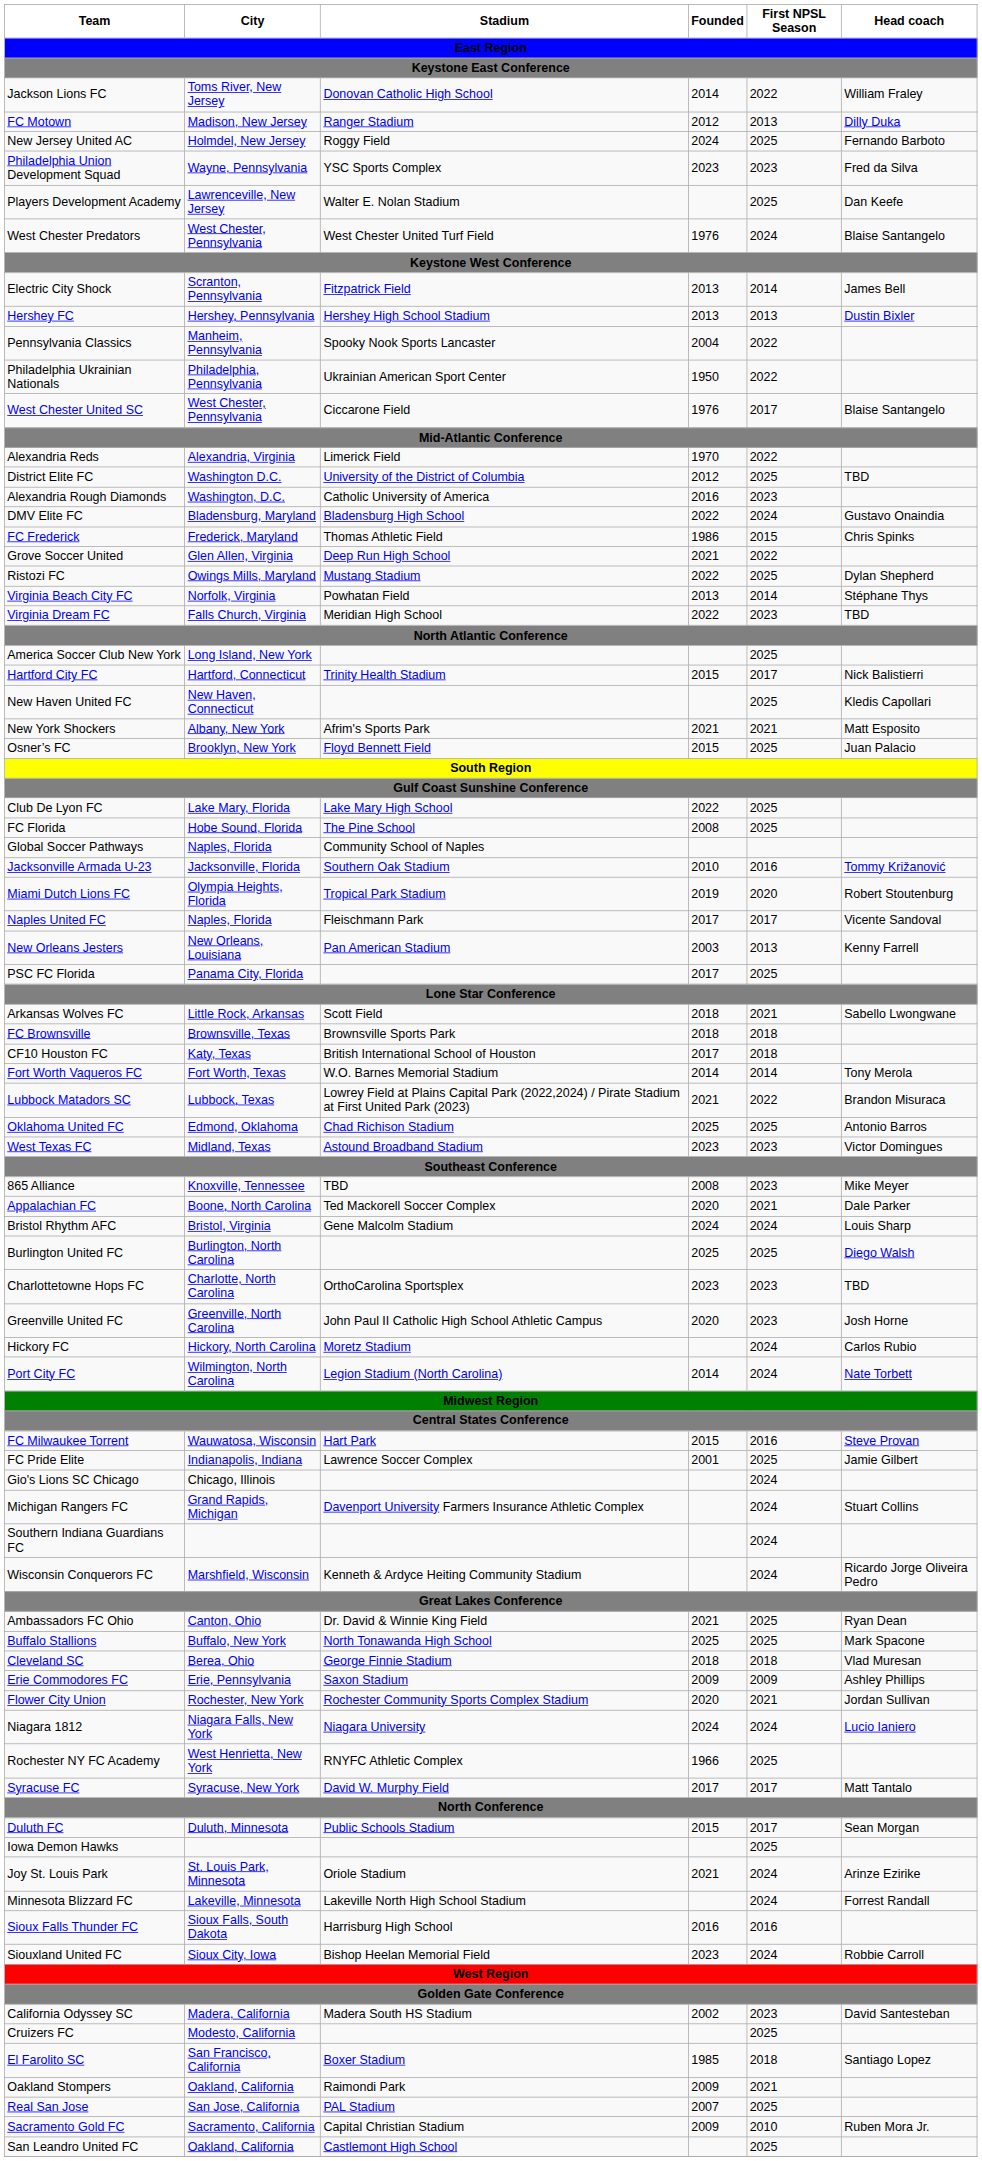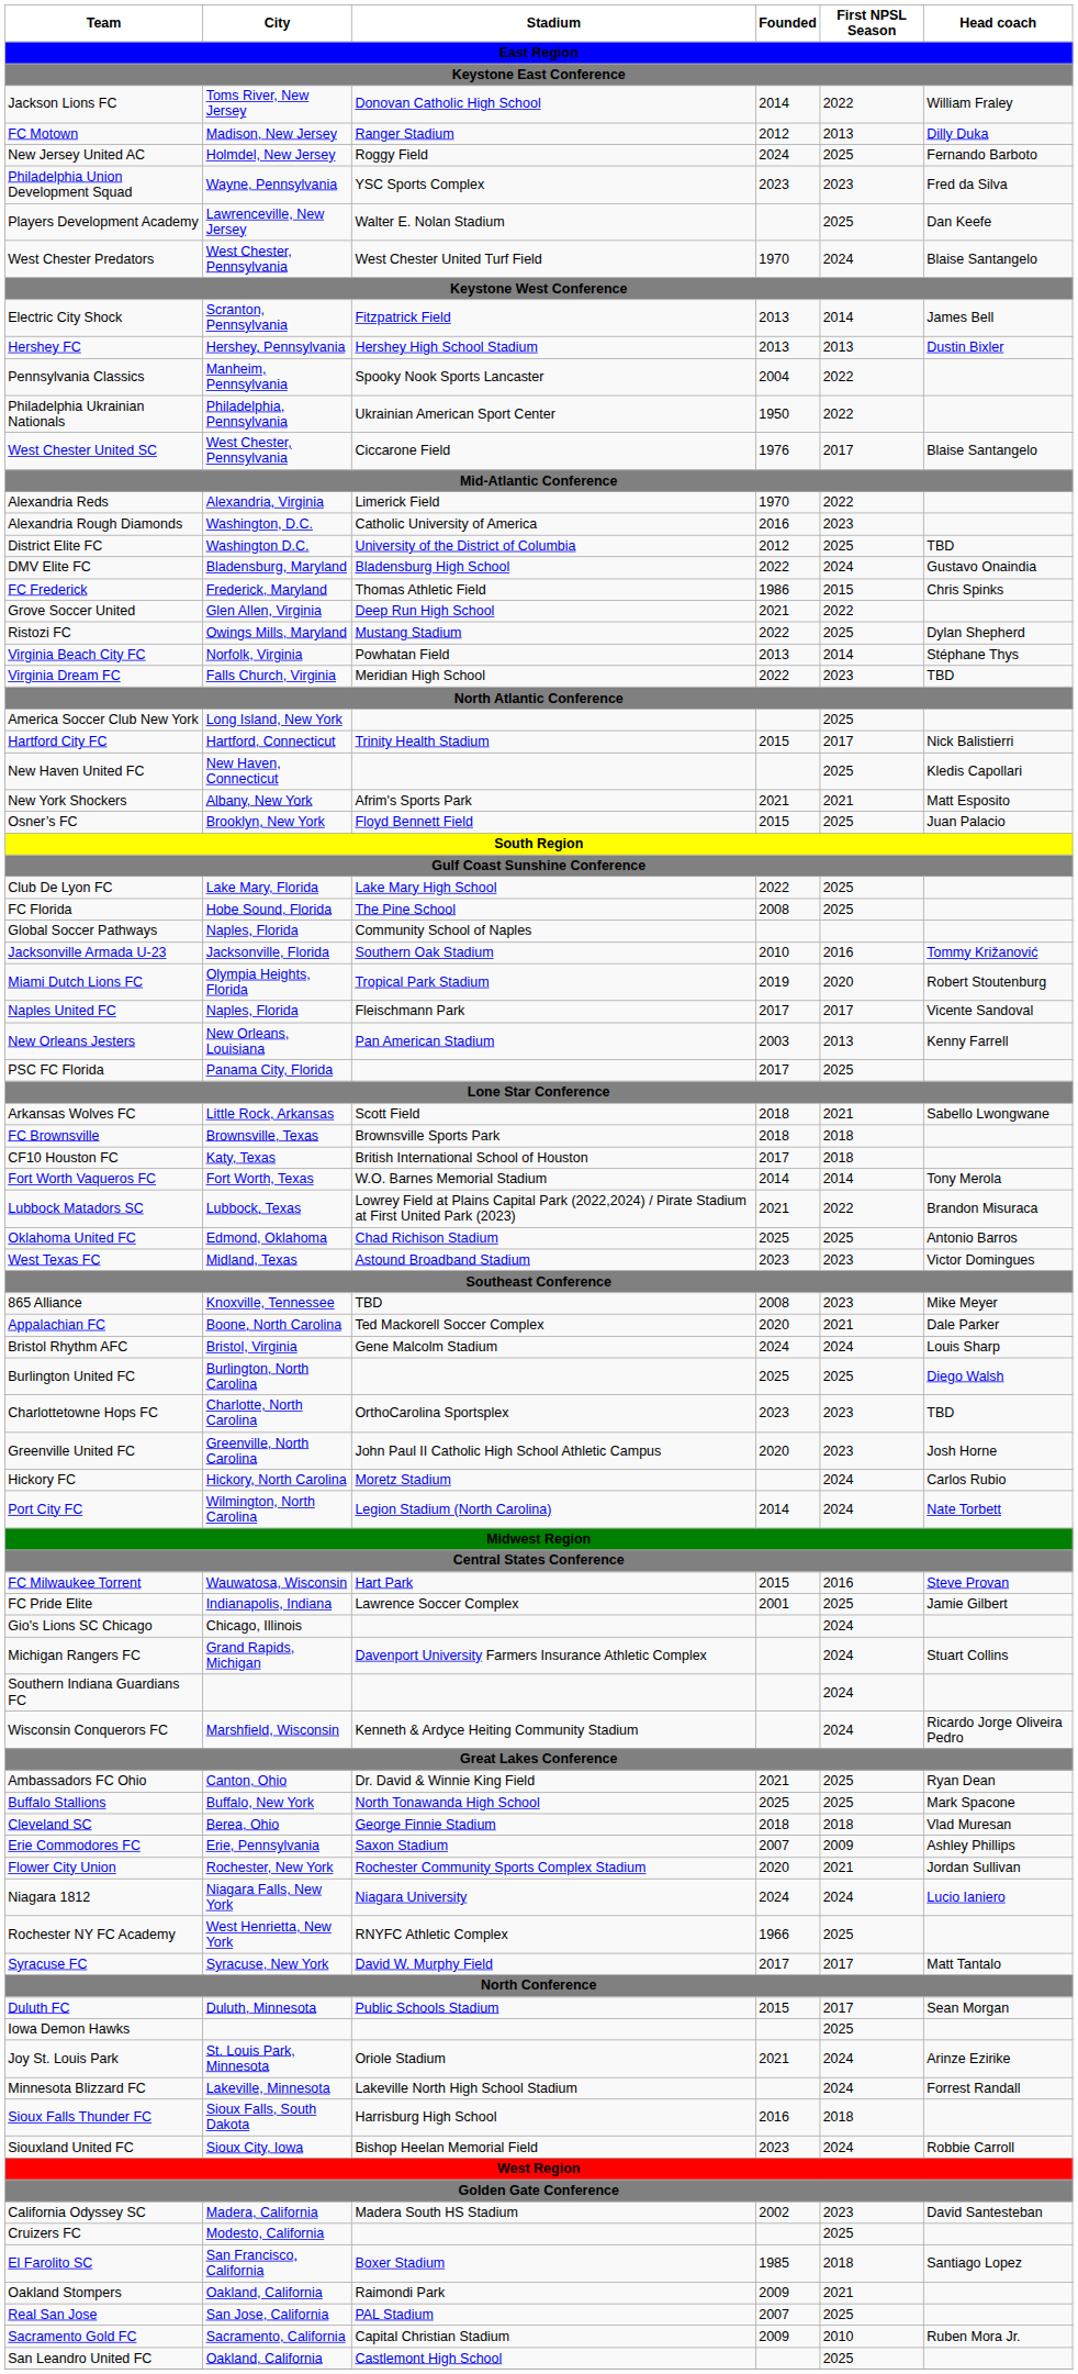West Chester Predators | Founded: 1976 -> 1970
rows swapped: Alexandria Rough Diamonds <-> District Elite FC
Erie Commodores FC | Founded: 2009 -> 2007
Sioux Falls Thunder FC | First NPSL Season: 2016 -> 2018
